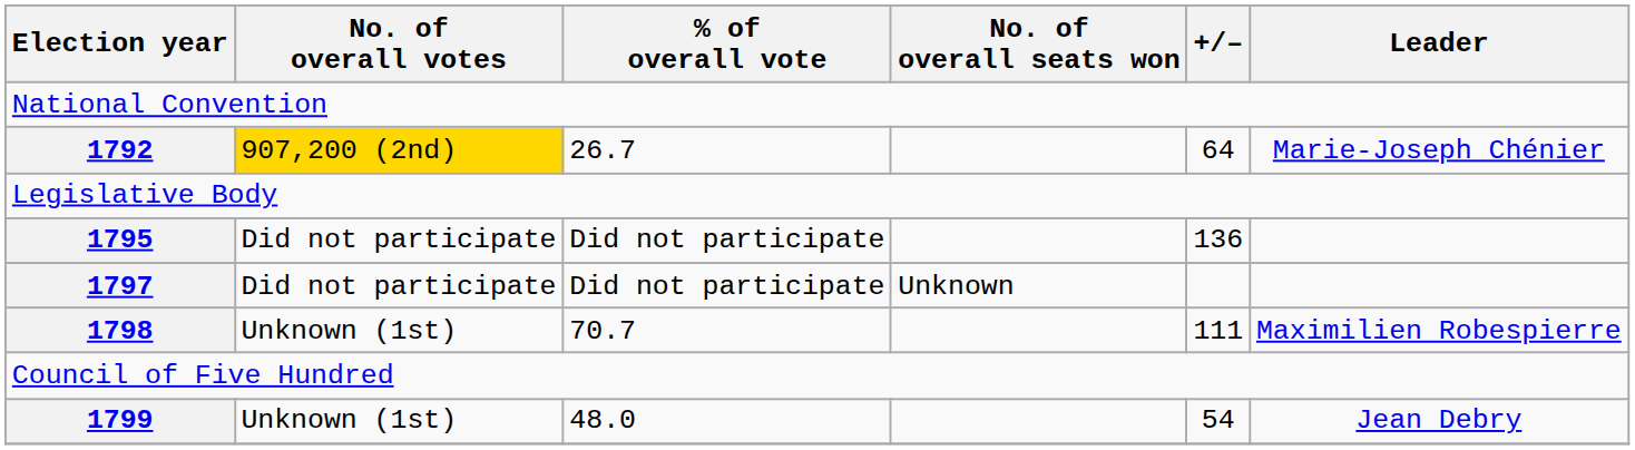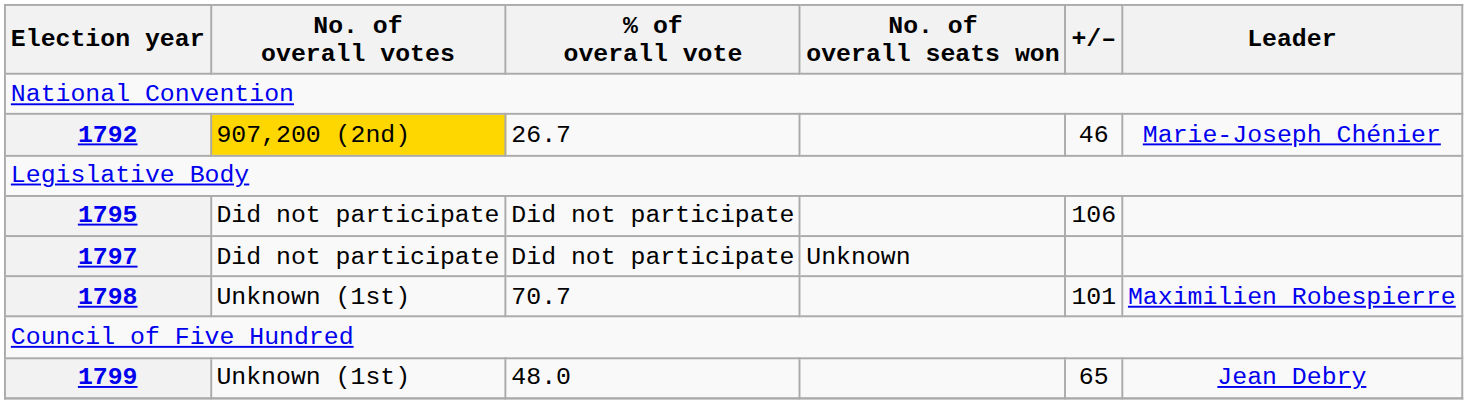1792 | +/–: 64 -> 46
1795 | +/–: 136 -> 106
1798 | +/–: 111 -> 101
1799 | +/–: 54 -> 65
